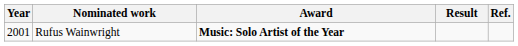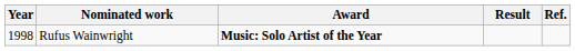Rufus Wainwright | Year: 2001 -> 1998
